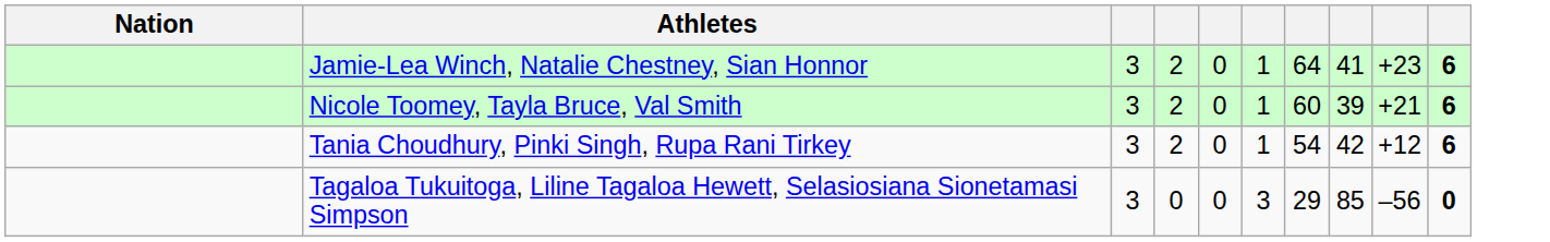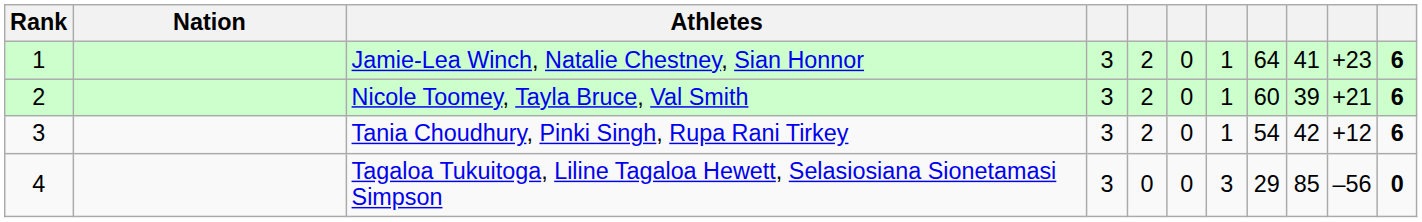+ column: Rank | 1 | 2 | 3 | 4
